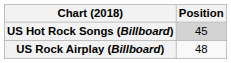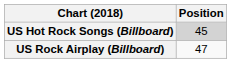US Rock Airplay (Billboard) | Position: 48 -> 47
